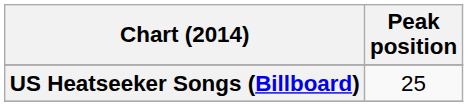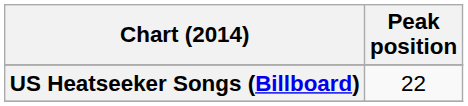US Heatseeker Songs (Billboard) | Peak position: 25 -> 22
